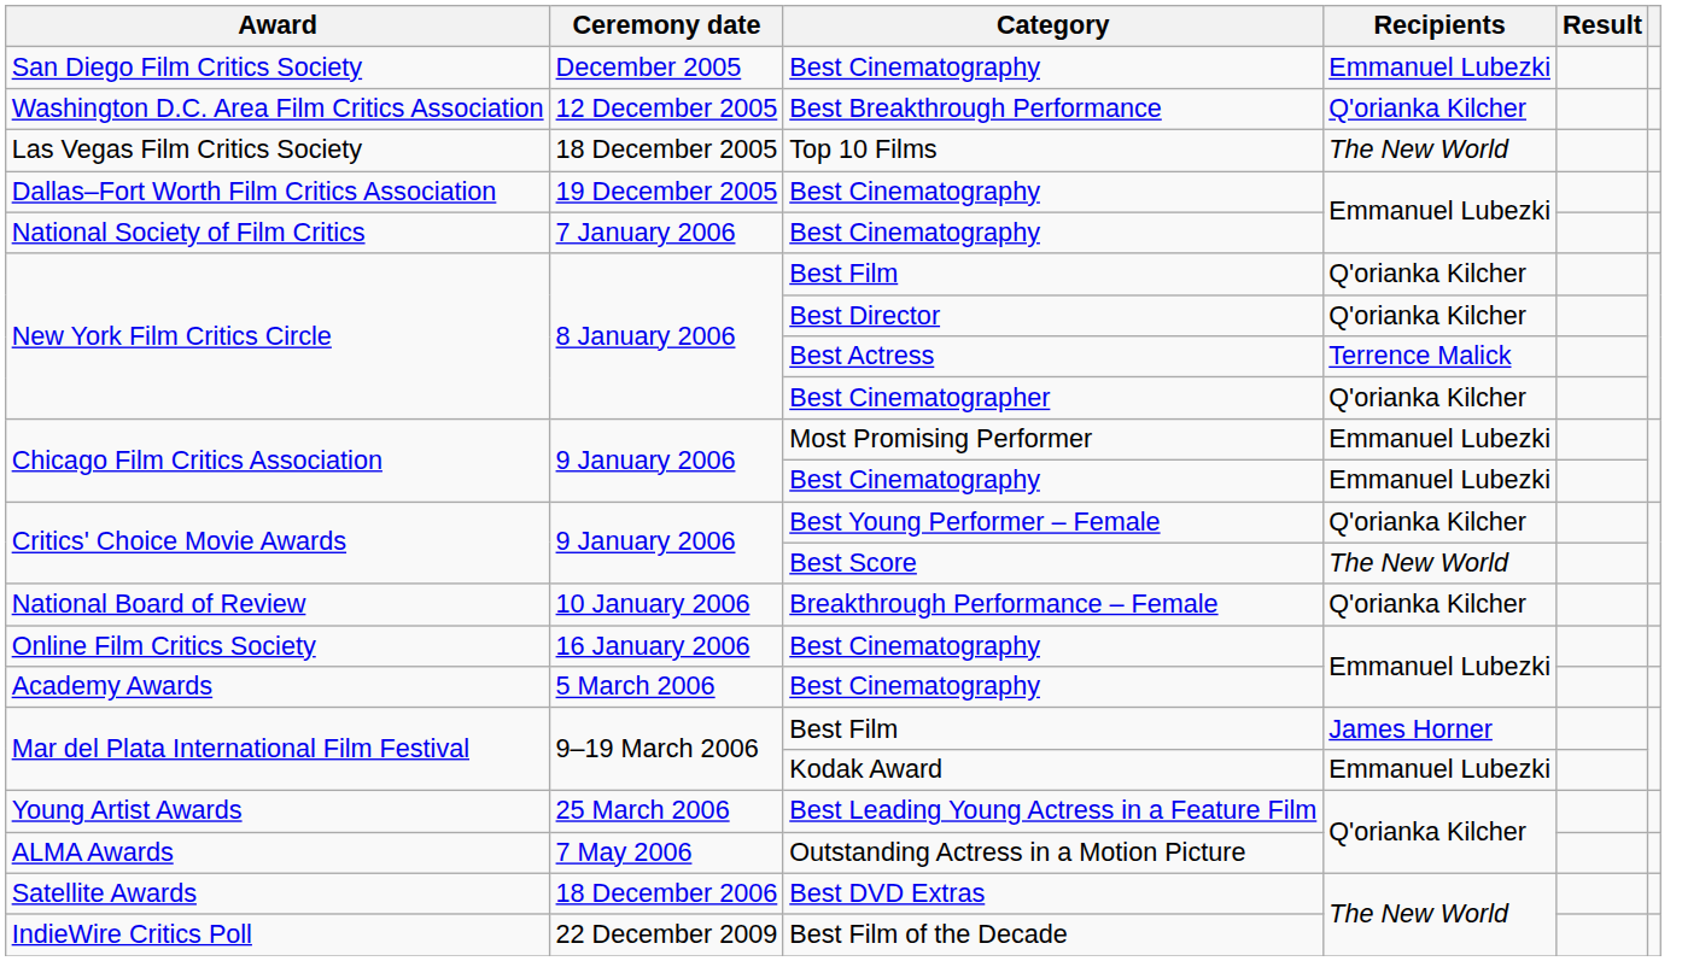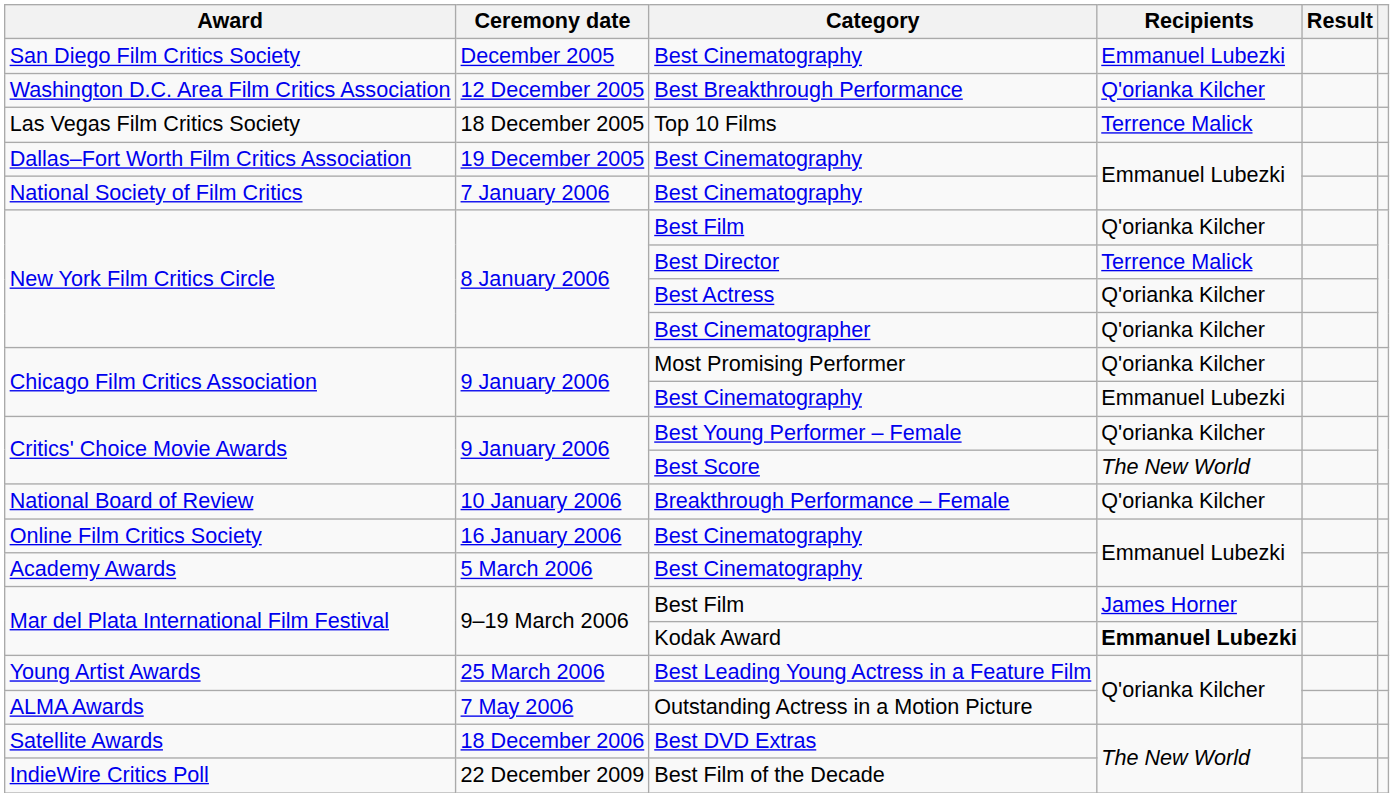Las Vegas Film Critics Society | Recipients: The New World -> Terrence Malick
New York Film Critics Circle / Best Director | Recipients: Q'orianka Kilcher -> Terrence Malick
New York Film Critics Circle / Best Actress | Recipients: Terrence Malick -> Q'orianka Kilcher
Chicago Film Critics Association / Most Promising Performer | Recipients: Emmanuel Lubezki -> Q'orianka Kilcher
Mar del Plata International Film Festival / Kodak Award | Recipients: normal -> bold
